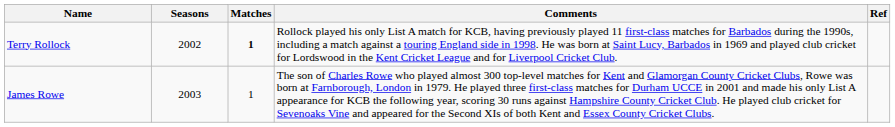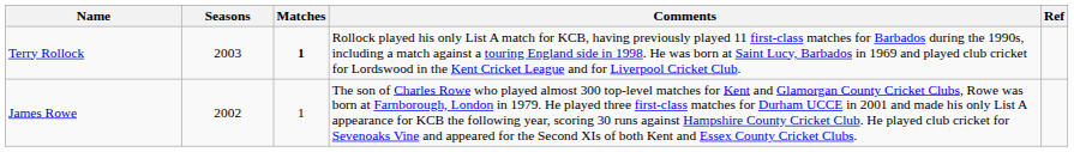Terry Rollock | Seasons: 2002 -> 2003
James Rowe | Seasons: 2003 -> 2002
